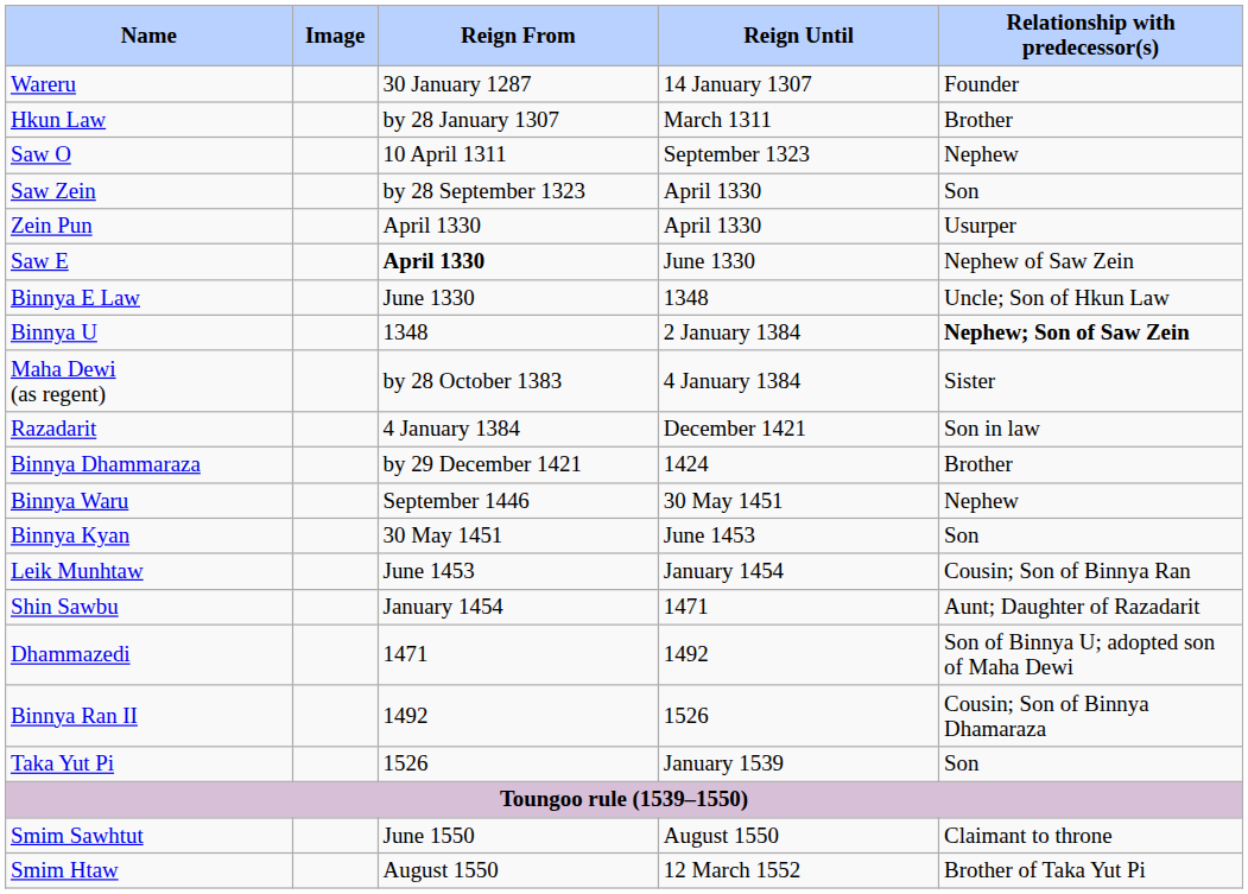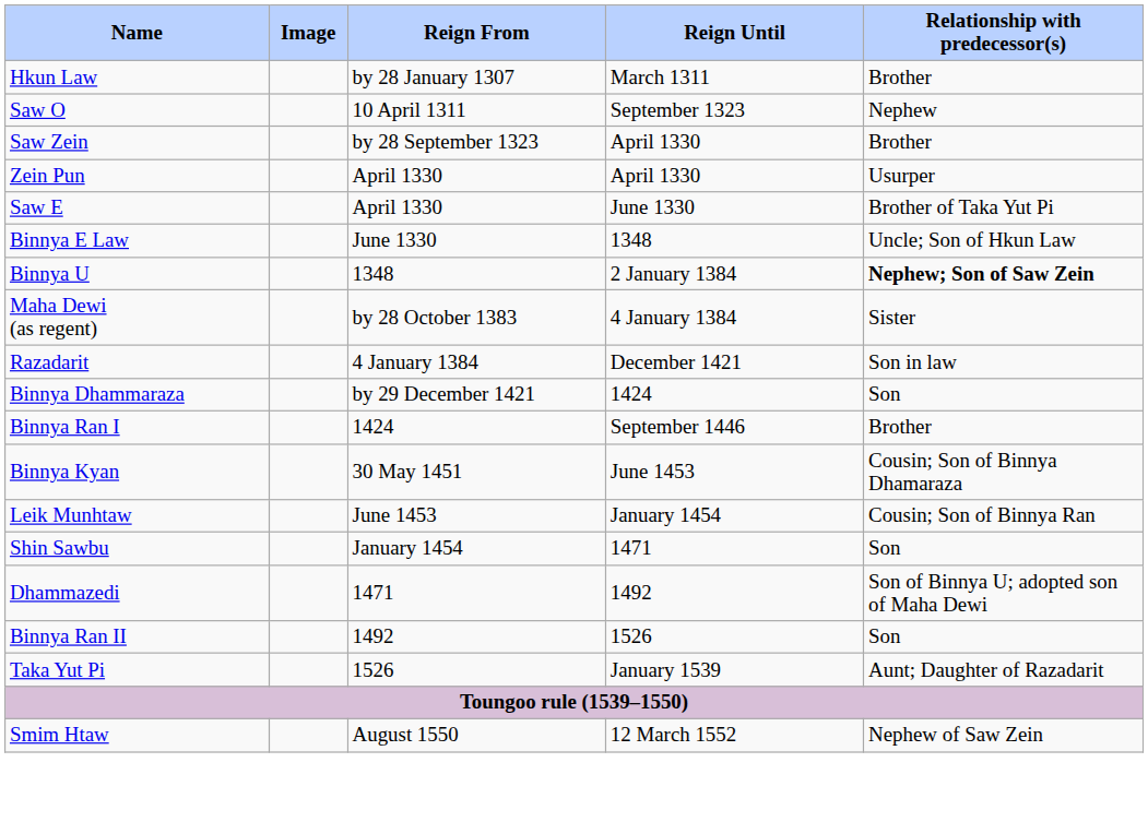- row: Wareru | 30 January 1287 | 14 January 1307 | Founder
Saw Zein | Relationship with predecessor(s): Son -> Brother
Saw E | Reign From: bold -> normal
Saw E | Relationship with predecessor(s): Nephew of Saw Zein -> Brother of Taka Yut Pi
Binnya Dhammaraza | Relationship with predecessor(s): Brother -> Son
+ row: Binnya Ran I | 1424 | September 1446 | Brother
- row: Binnya Waru | September 1446 | 30 May 1451 | Nephew
Binnya Kyan | Relationship with predecessor(s): Son -> Cousin; Son of Binnya Dhamaraza
Shin Sawbu | Relationship with predecessor(s): Aunt; Daughter of Razadarit -> Son
Binnya Ran II | Relationship with predecessor(s): Cousin; Son of Binnya Dhamaraza -> Son
Taka Yut Pi | Relationship with predecessor(s): Son -> Aunt; Daughter of Razadarit
- row: Smim Sawhtut | June 1550 | August 1550 | Claimant to throne
Smim Htaw | Relationship with predecessor(s): Brother of Taka Yut Pi -> Nephew of Saw Zein
